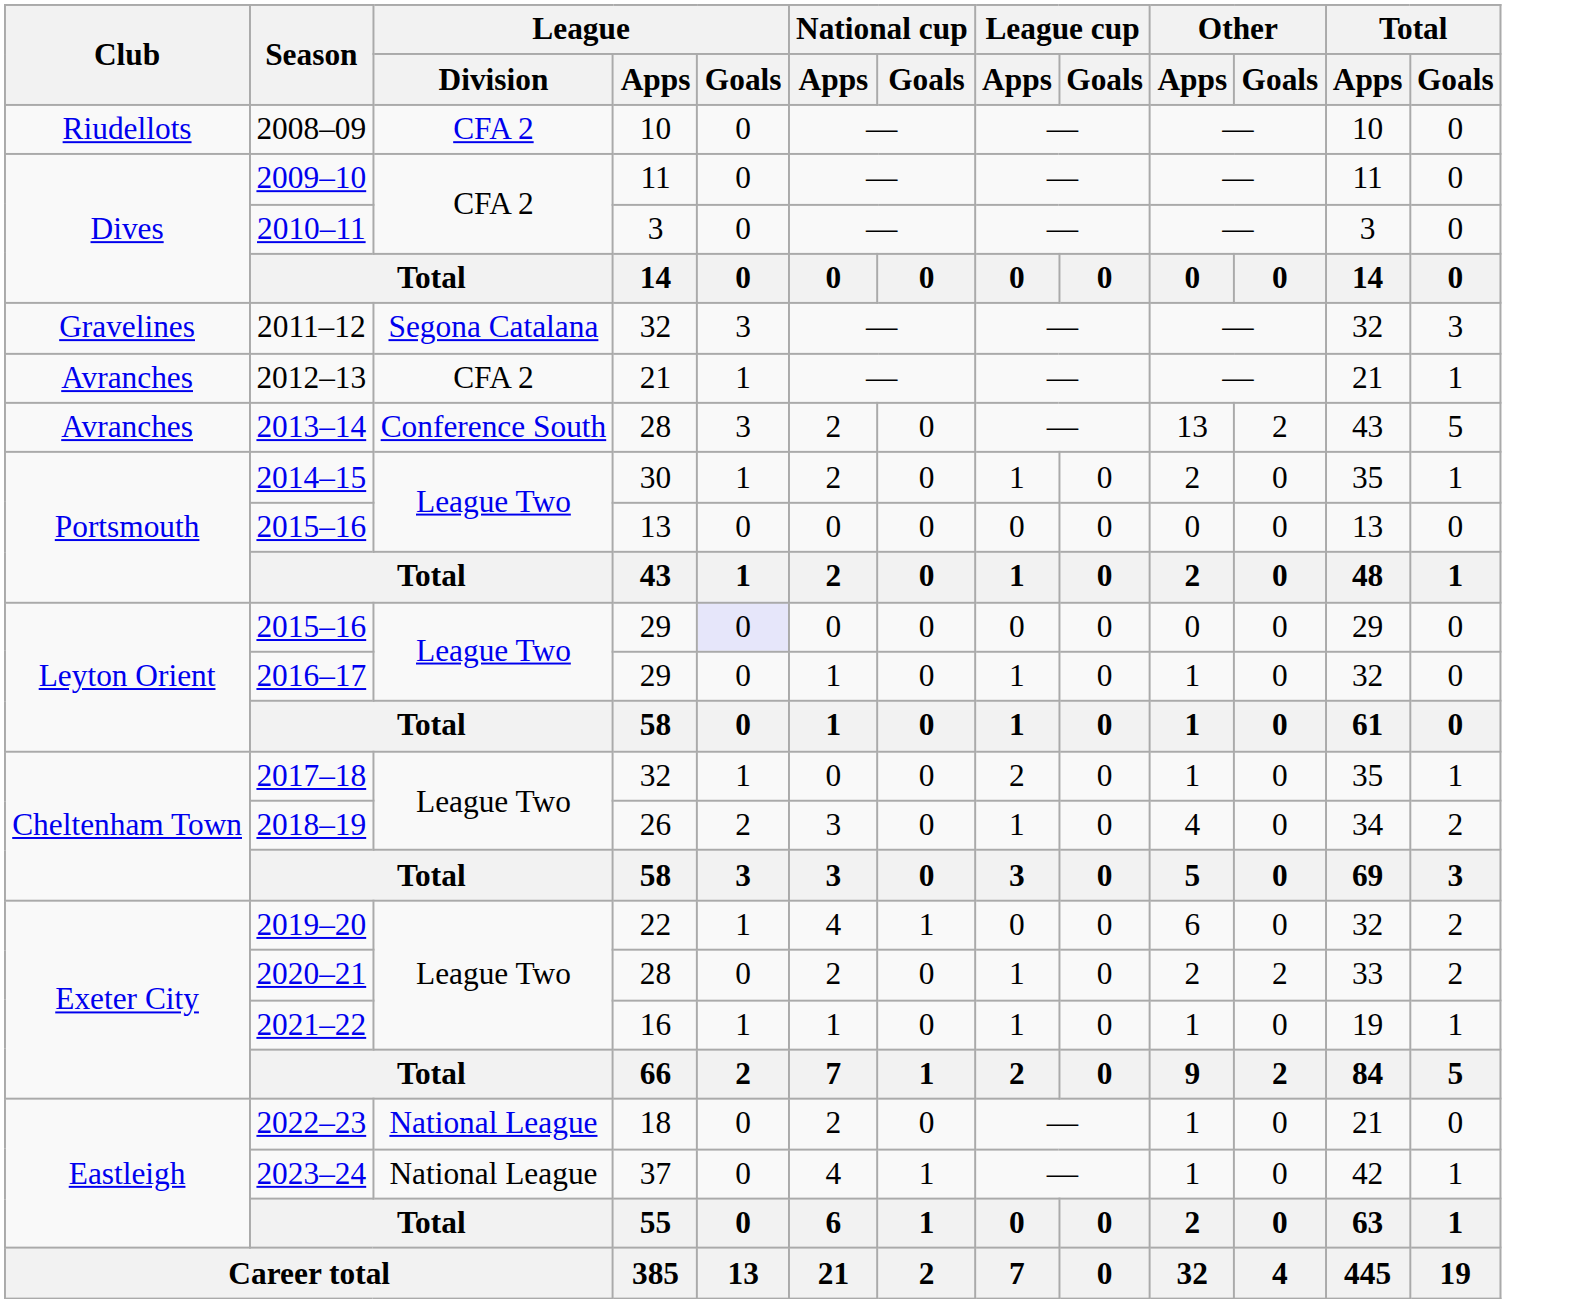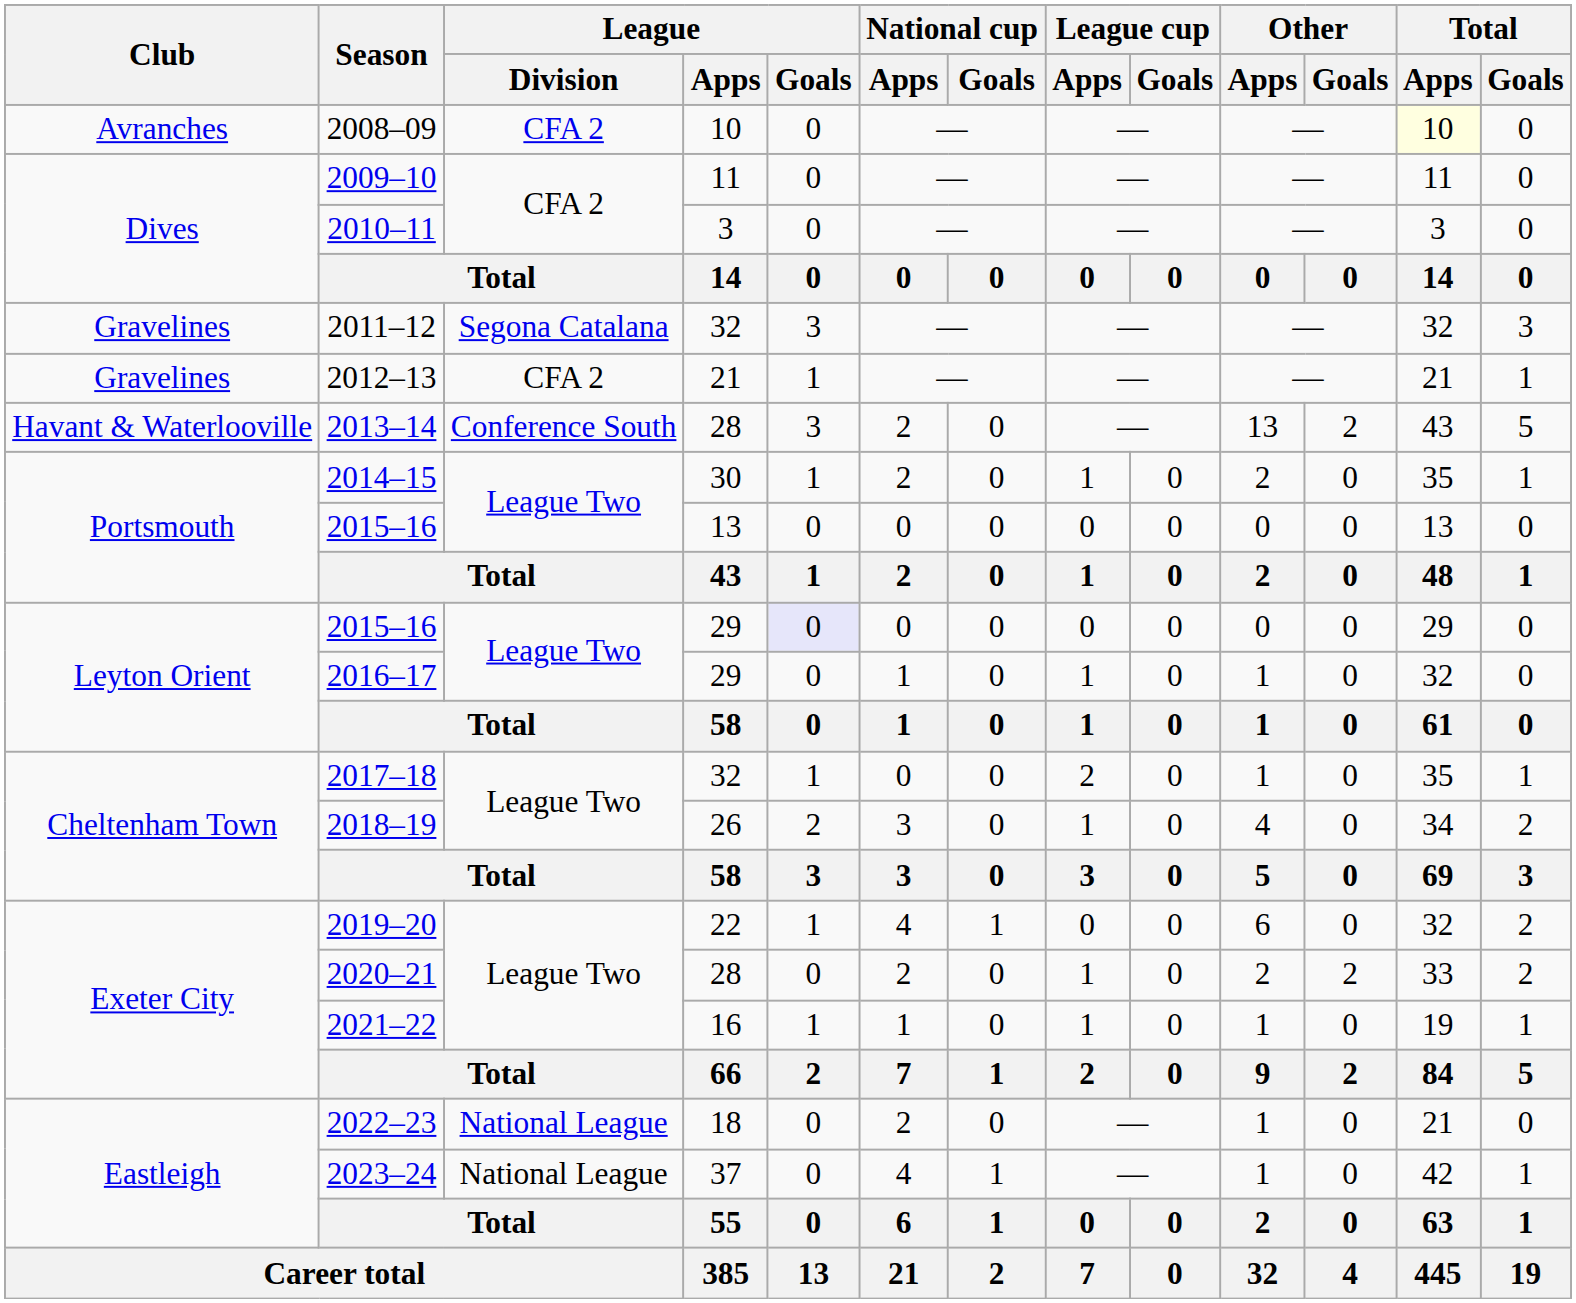2008–09 | Club: Riudellots -> Avranches
2008–09 | Total / Apps: no background -> lightyellow background
2012–13 | Club: Avranches -> Gravelines
2013–14 | Club: Avranches -> Havant & Waterlooville
